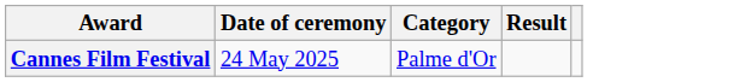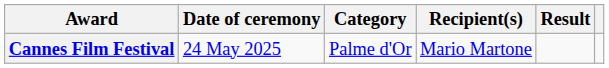+ column: Recipient(s) | Mario Martone
